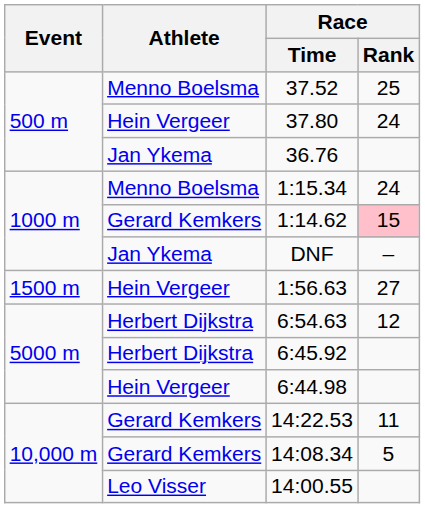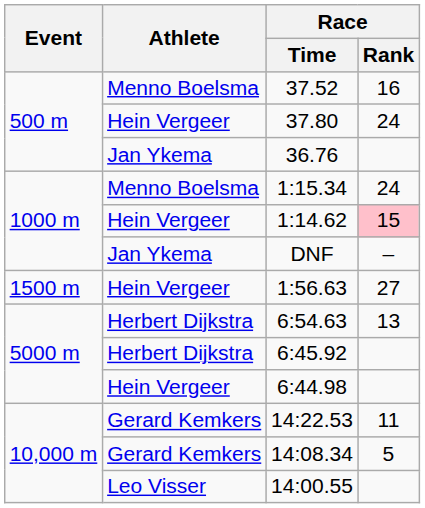37.52 | Race / Rank: 25 -> 16
1:14.62 | Athlete: Gerard Kemkers -> Hein Vergeer
6:54.63 | Race / Rank: 12 -> 13
